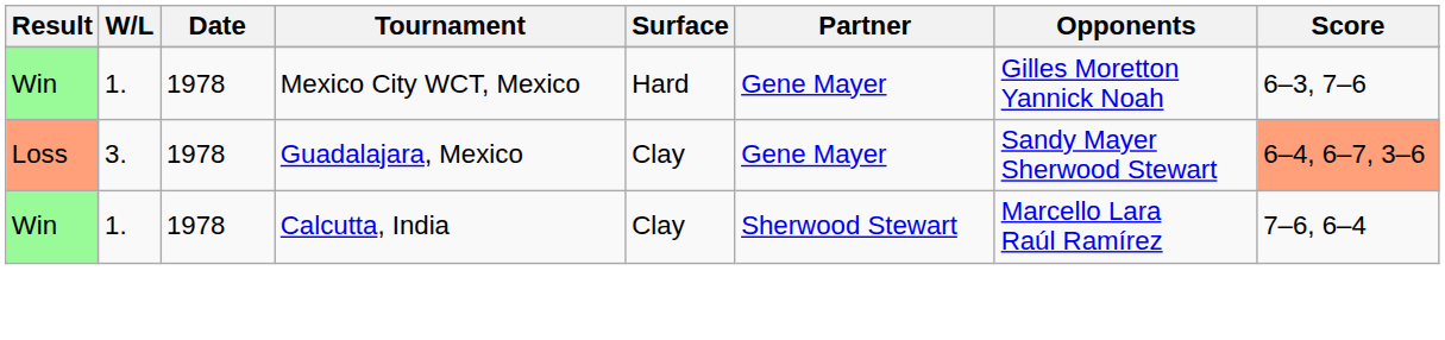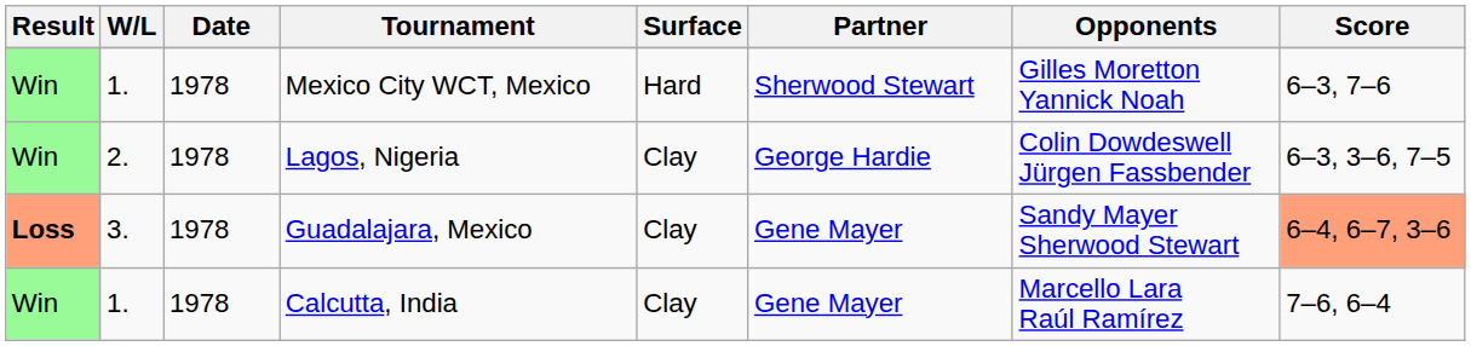Mexico City WCT, Mexico | Partner: Gene Mayer -> Sherwood Stewart
+ row: Win | 2. | 1978 | Lagos, Nigeria | Clay | George Hardie | Colin Dowdeswell Jürgen Fassbender | 6–3, 3–6, 7–5
Guadalajara, Mexico | Result: normal -> bold
Calcutta, India | Partner: Sherwood Stewart -> Gene Mayer
